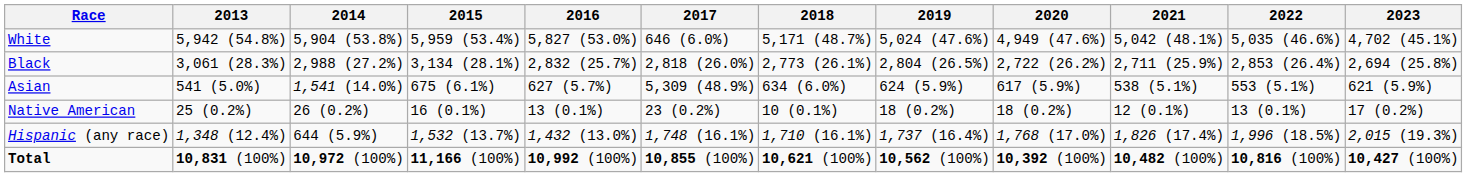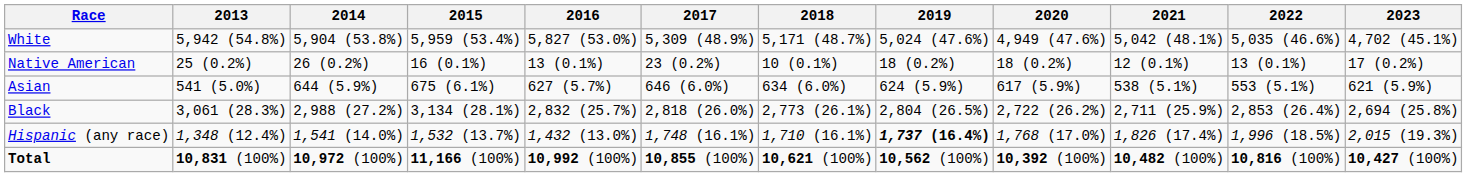White | 2017: 646 (6.0%) -> 5,309 (48.9%)
rows swapped: Black <-> Native American
Asian | 2014: 1,541 (14.0%) -> 644 (5.9%)
Asian | 2017: 5,309 (48.9%) -> 646 (6.0%)
Hispanic (any race) | 2014: 644 (5.9%) -> 1,541 (14.0%)
Hispanic (any race) | 2019: normal -> bold
